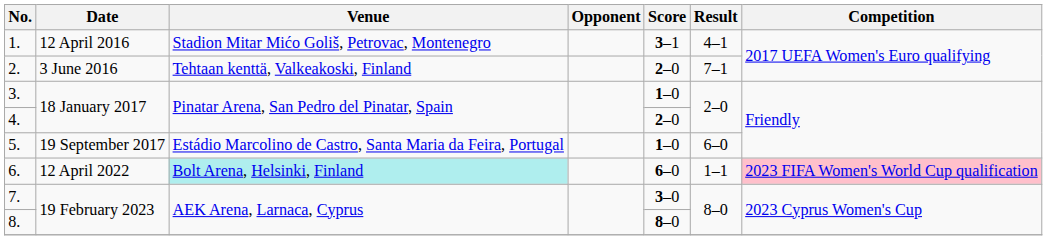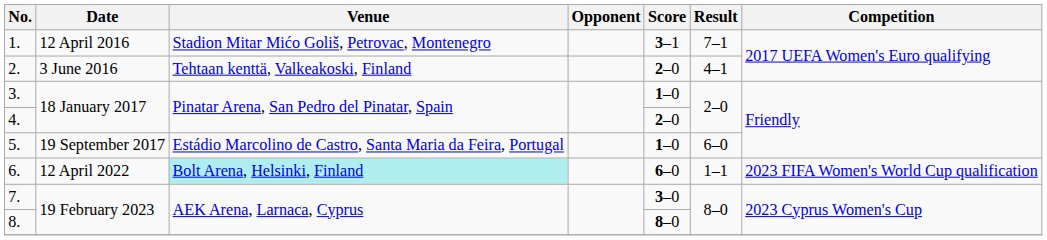1. | Result: 4–1 -> 7–1
2. | Result: 7–1 -> 4–1
6. | Competition: pink background -> no background
